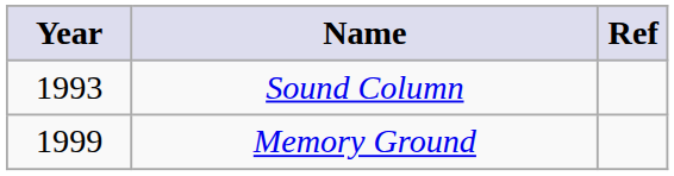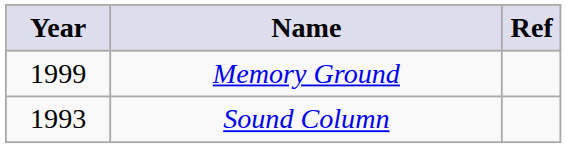rows swapped: Sound Column <-> Memory Ground
